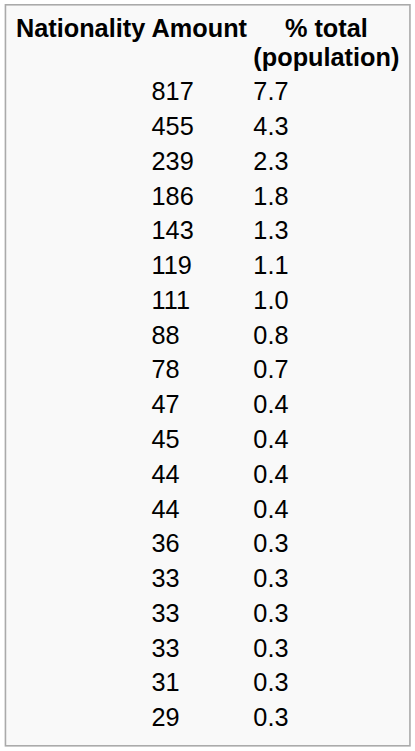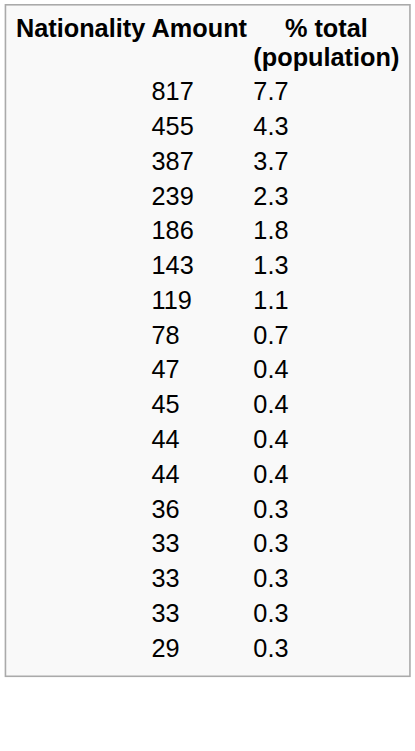+ row: 387 | 3.7
- row: 111 | 1.0
- row: 88 | 0.8
- row: 31 | 0.3
